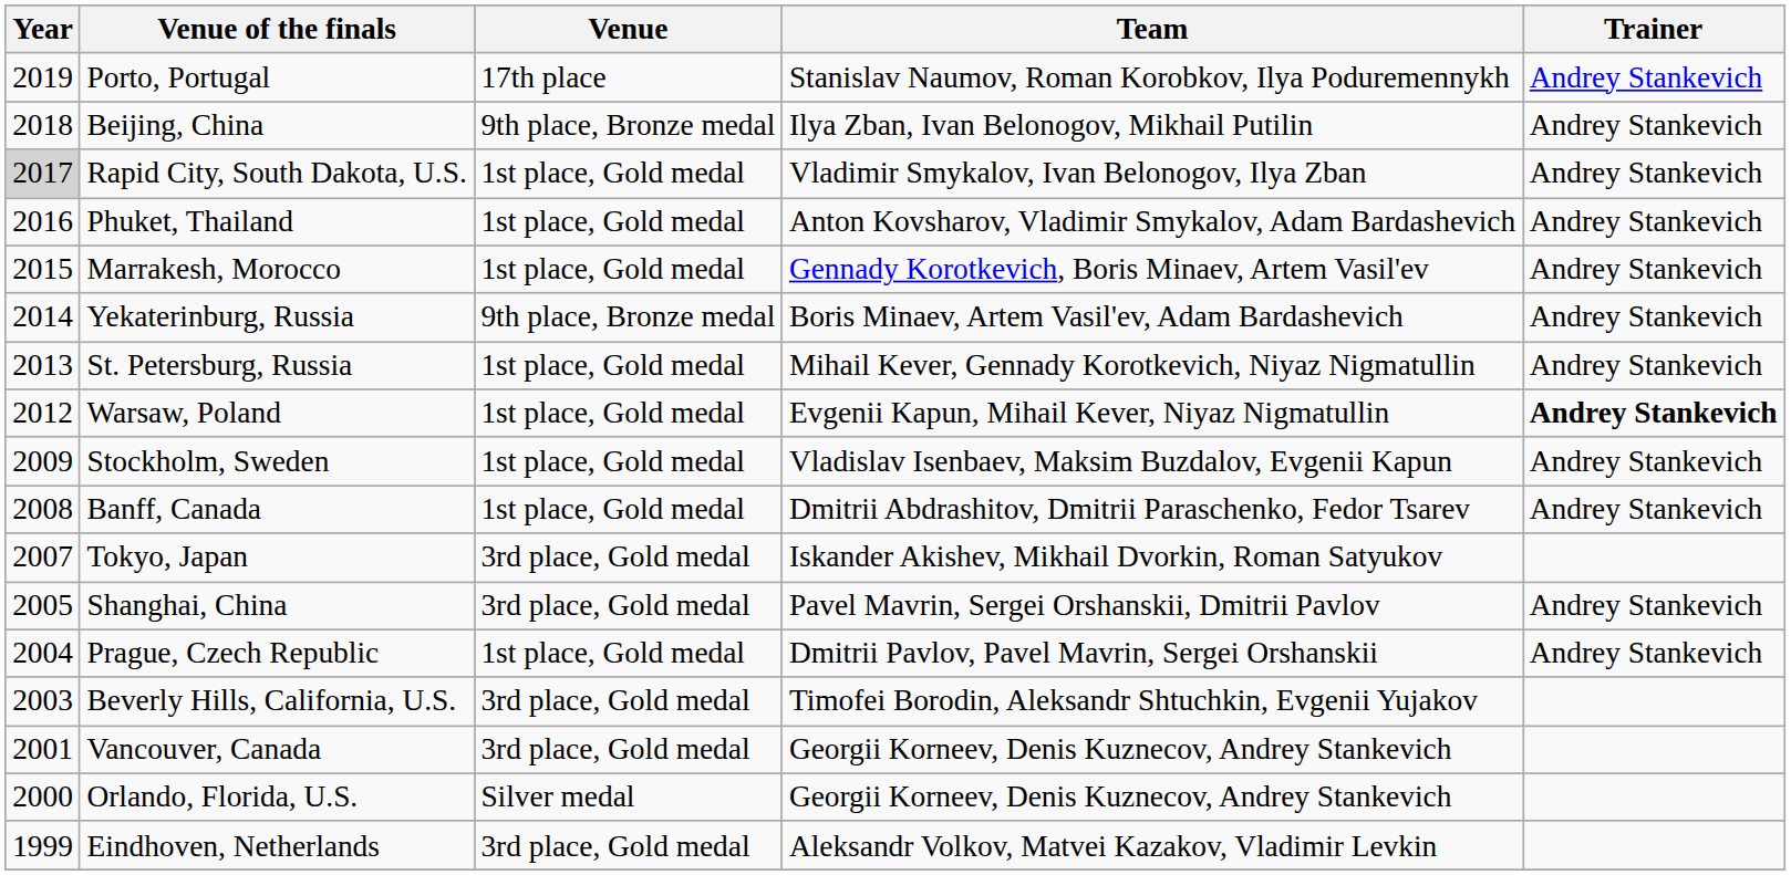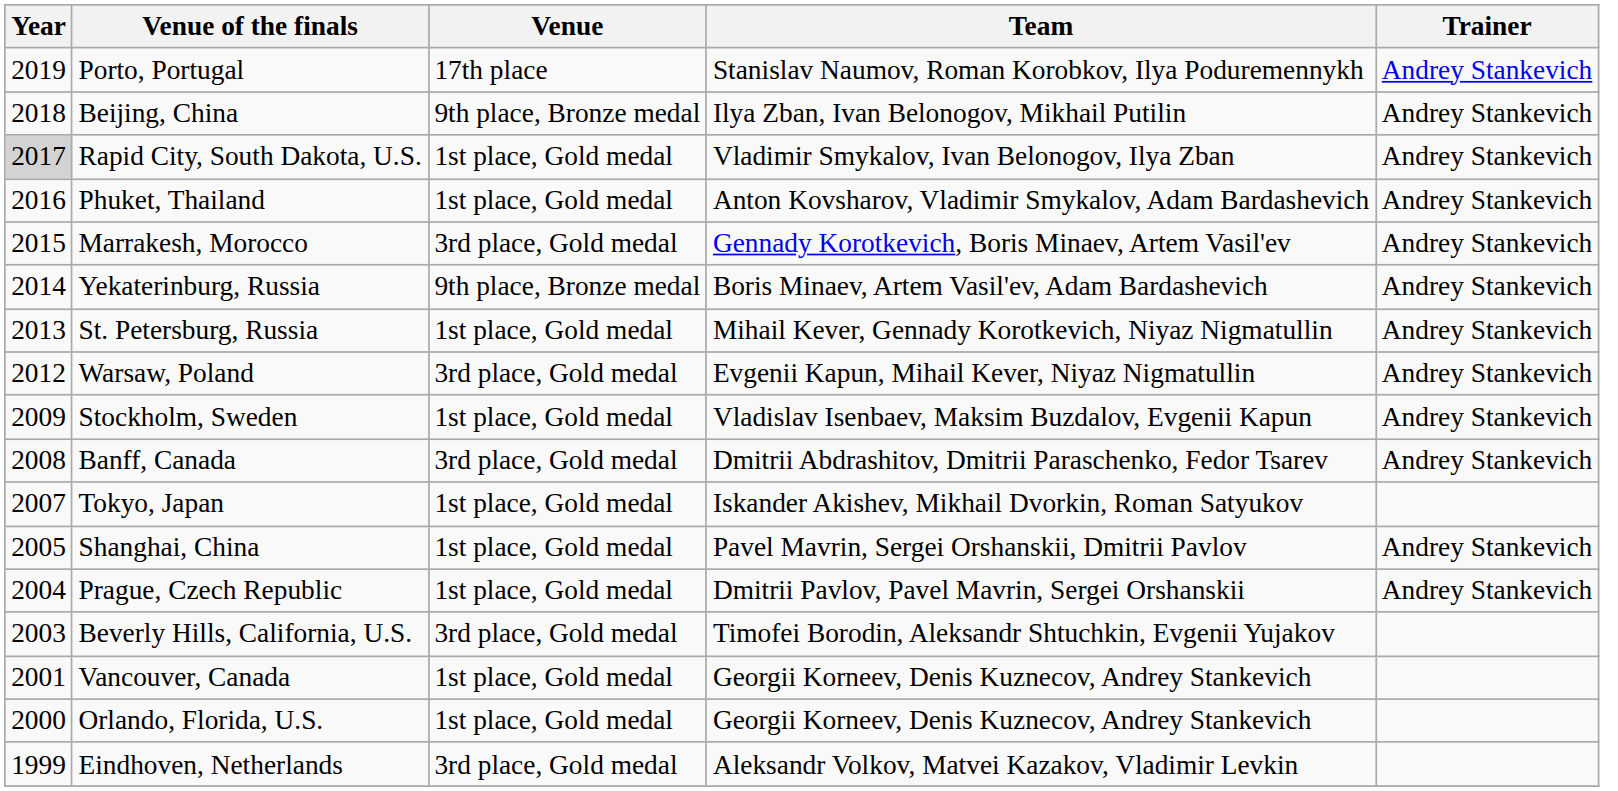Marrakesh, Morocco | Venue: 1st place, Gold medal -> 3rd place, Gold medal
Warsaw, Poland | Venue: 1st place, Gold medal -> 3rd place, Gold medal
Warsaw, Poland | Trainer: bold -> normal
Banff, Canada | Venue: 1st place, Gold medal -> 3rd place, Gold medal
Tokyo, Japan | Venue: 3rd place, Gold medal -> 1st place, Gold medal
Shanghai, China | Venue: 3rd place, Gold medal -> 1st place, Gold medal
Vancouver, Canada | Venue: 3rd place, Gold medal -> 1st place, Gold medal
Orlando, Florida, U.S. | Venue: Silver medal -> 1st place, Gold medal
